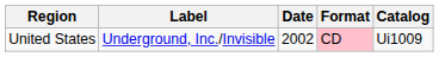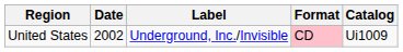columns swapped: Date <-> Label
